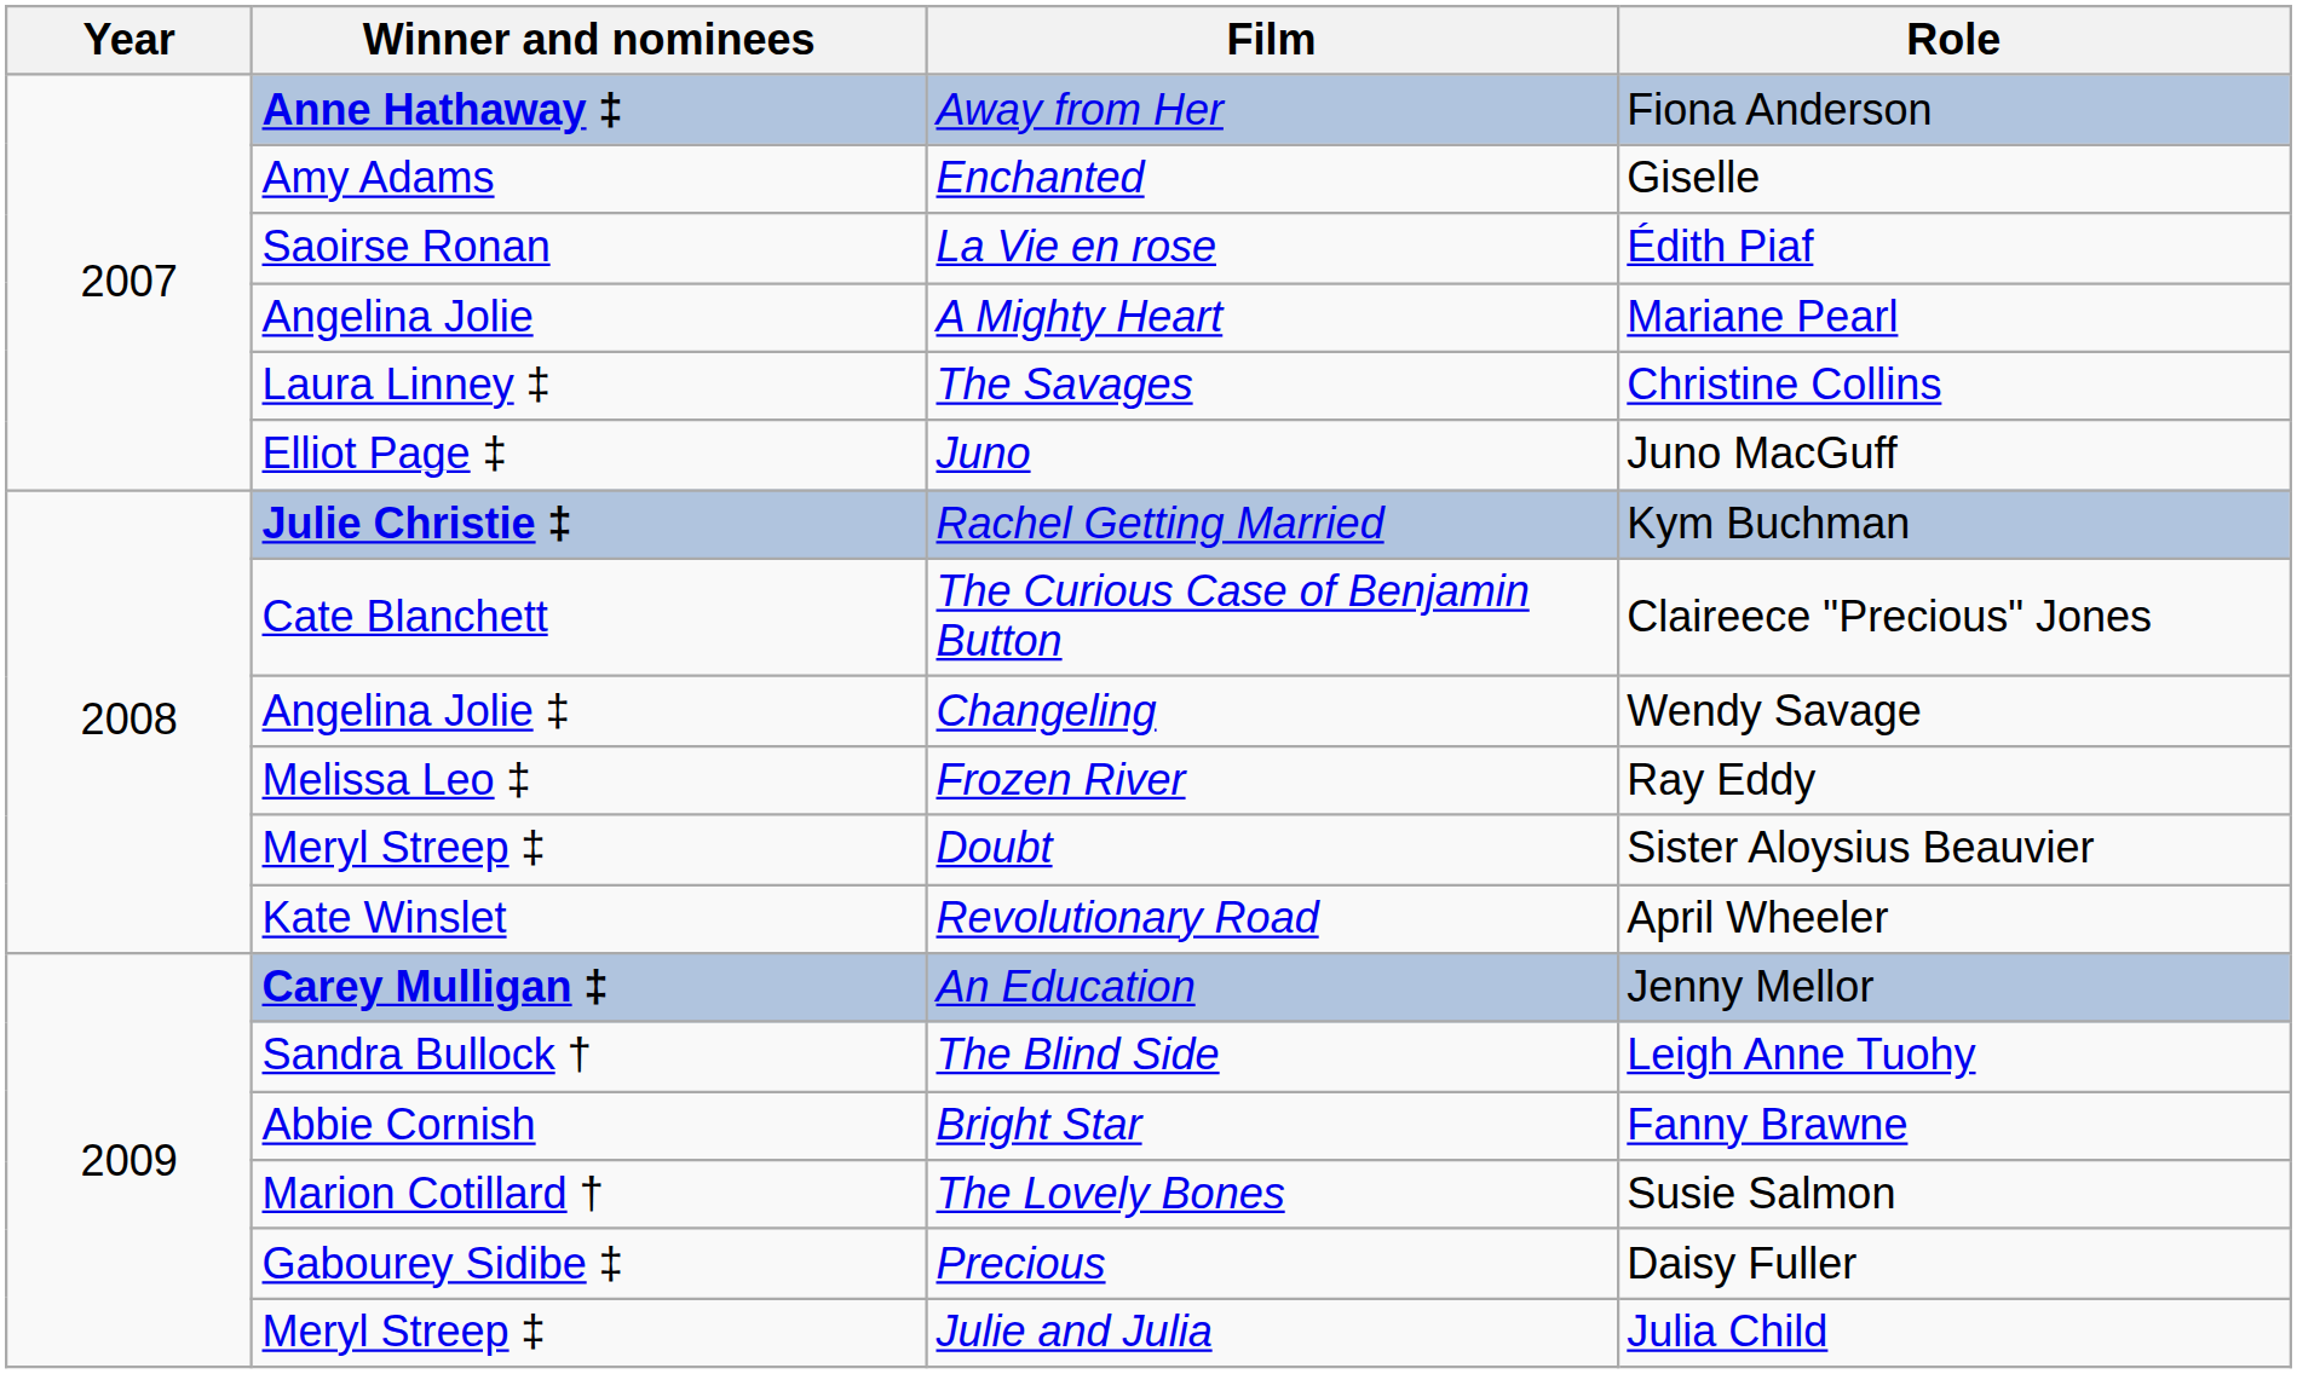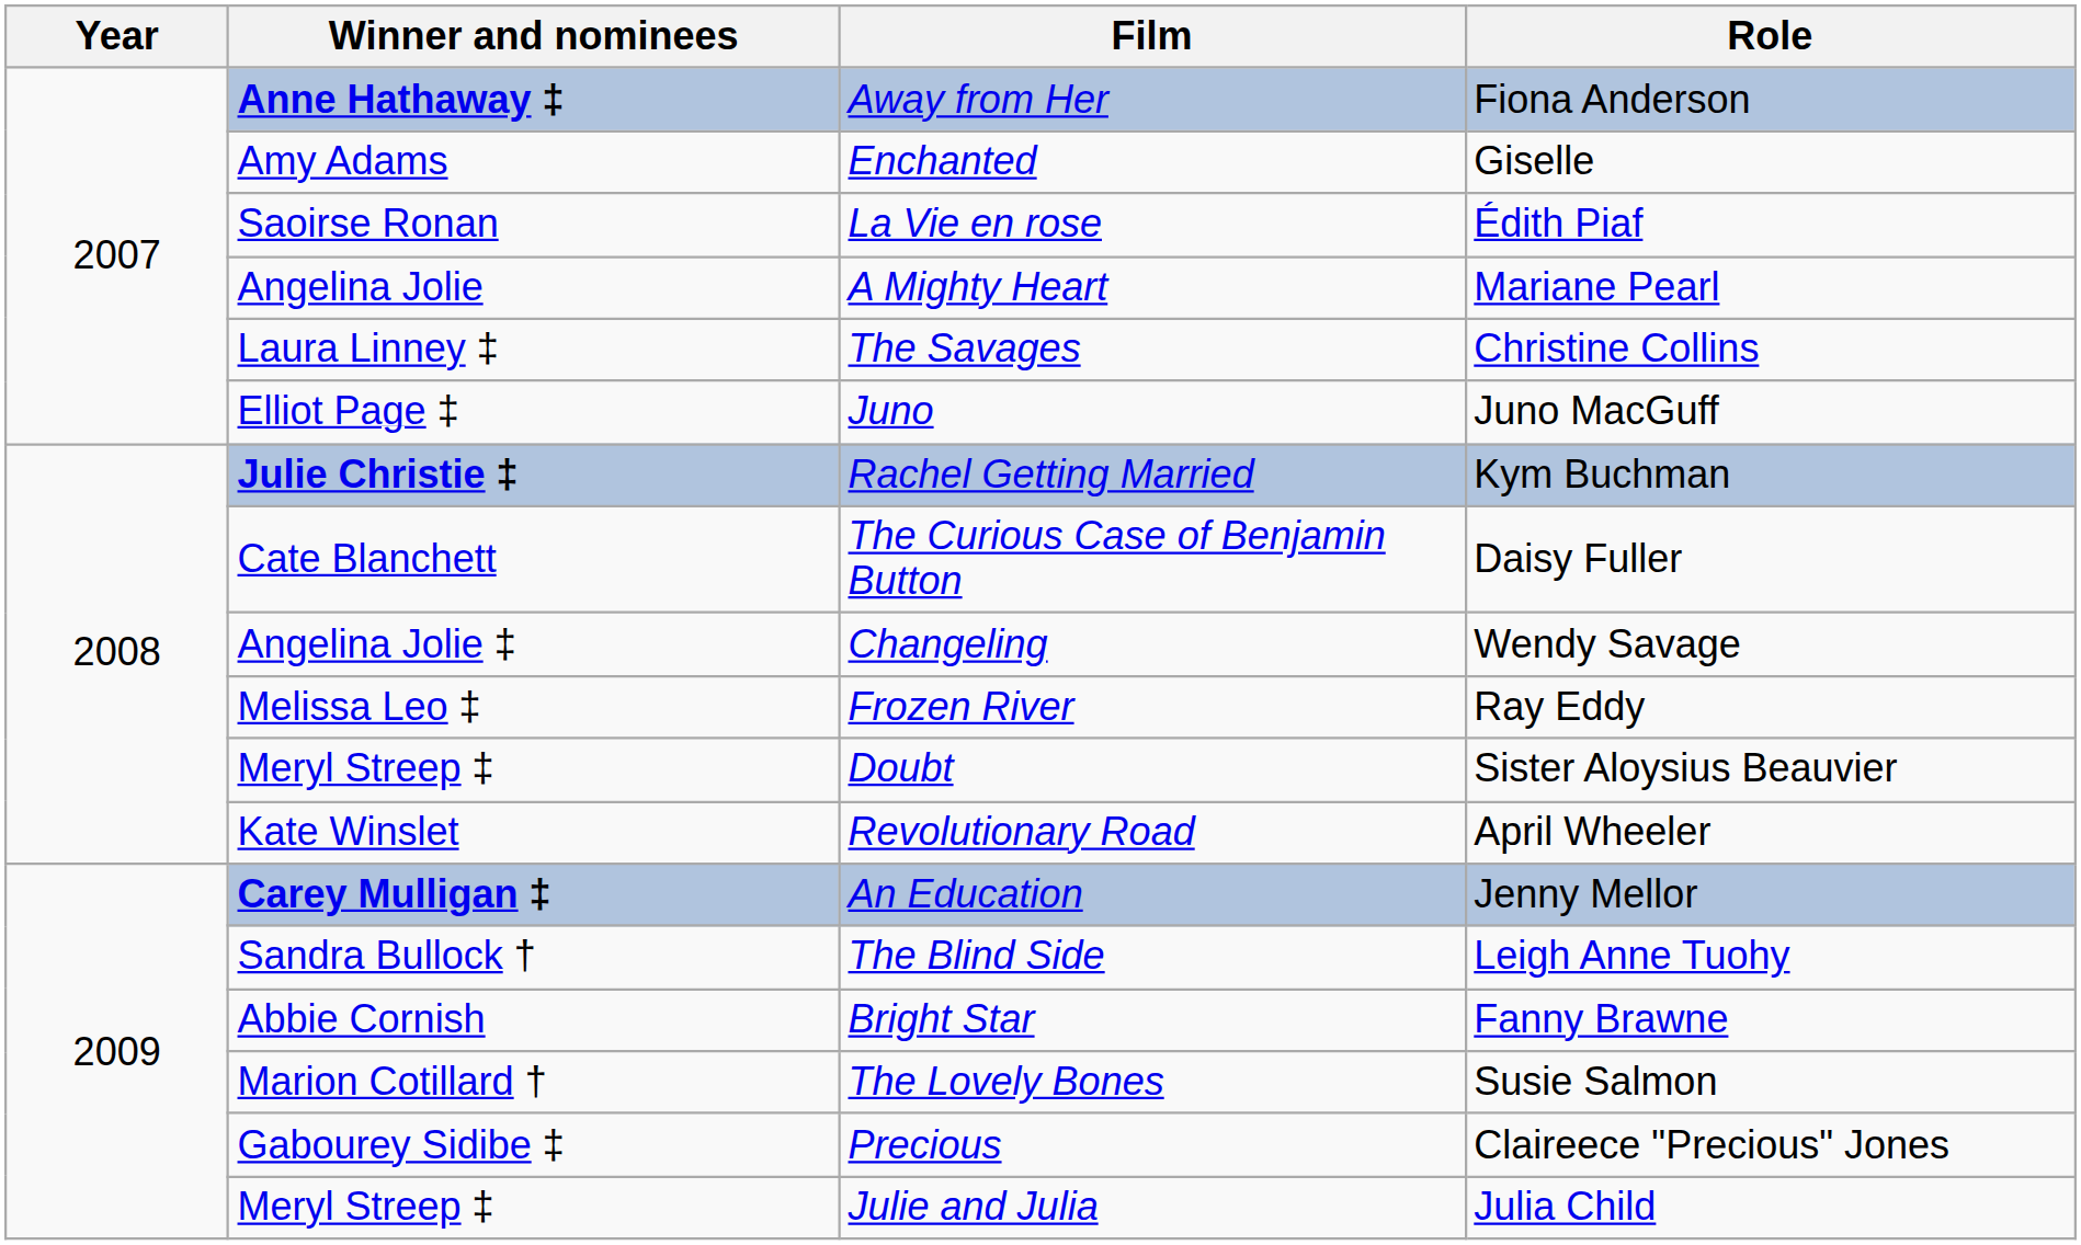The Curious Case of Benjamin Button | Role: Claireece "Precious" Jones -> Daisy Fuller
Precious | Role: Daisy Fuller -> Claireece "Precious" Jones
